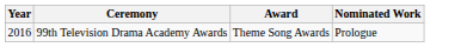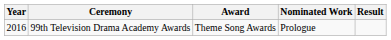+ column: Result
